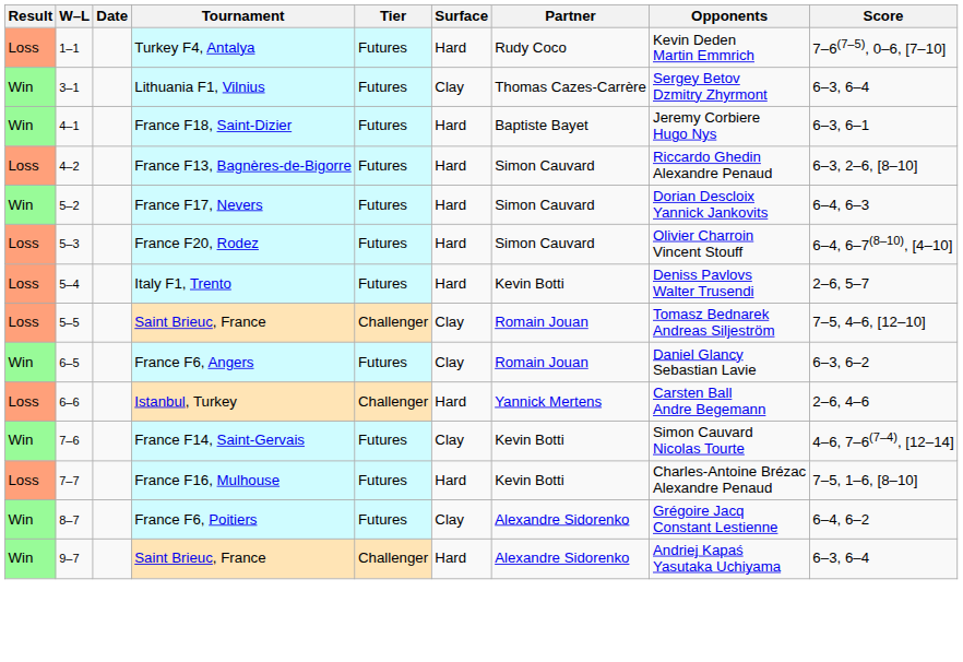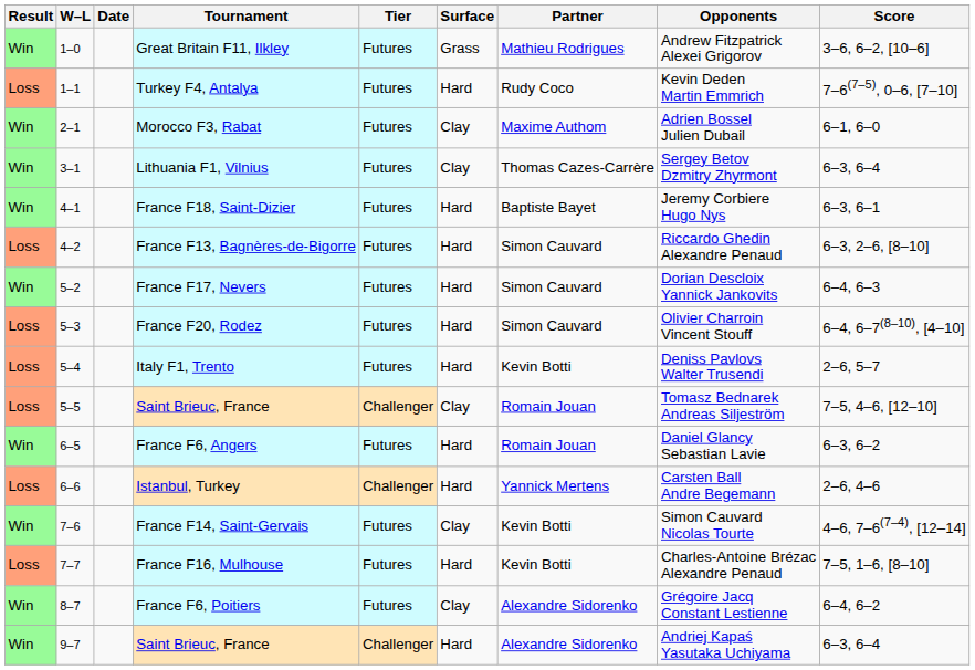+ row: Win | 1–0 | Great Britain F11, Ilkley | Futures | Grass | Mathieu Rodrigues | Andrew Fitzpatrick Alexei Grigorov | 3–6, 6–2, [10–6]
+ row: Win | 2–1 | Morocco F3, Rabat | Futures | Clay | Maxime Authom | Adrien Bossel Julien Dubail | 6–1, 6–0
France F6, Angers | Surface: Clay -> Hard
